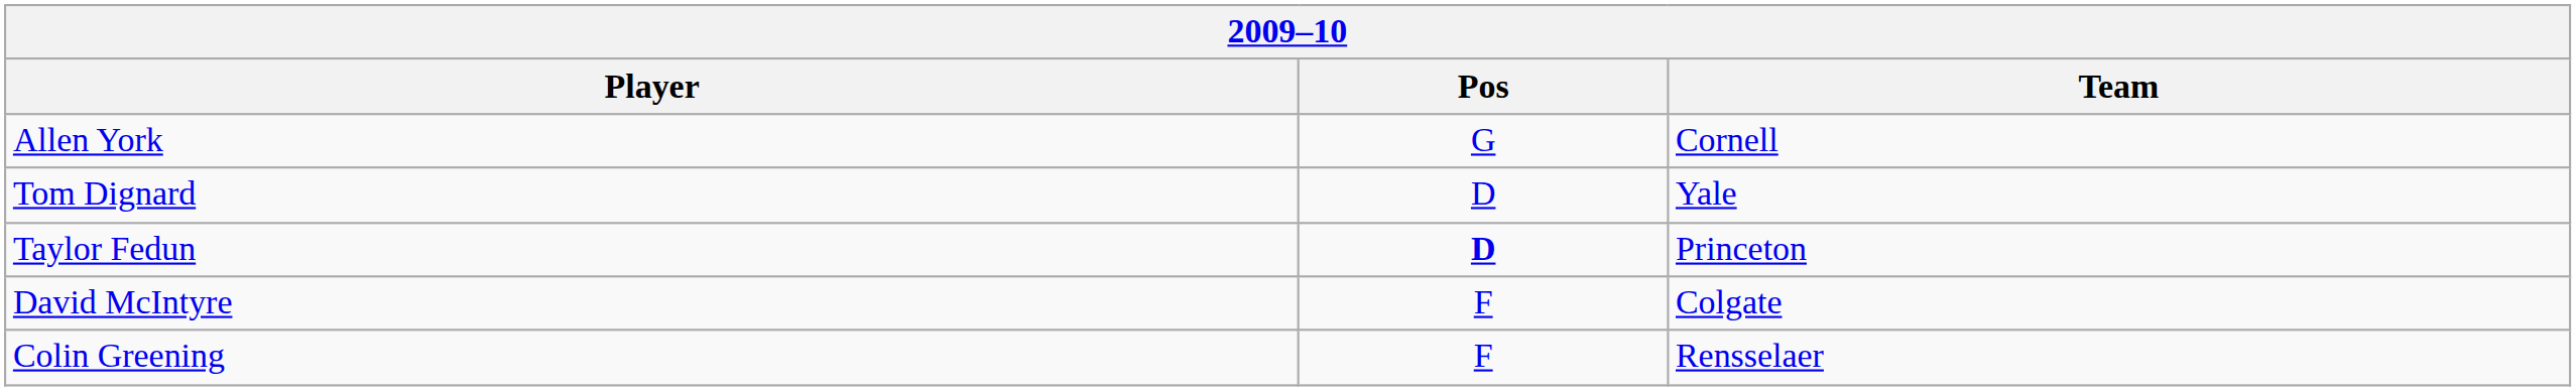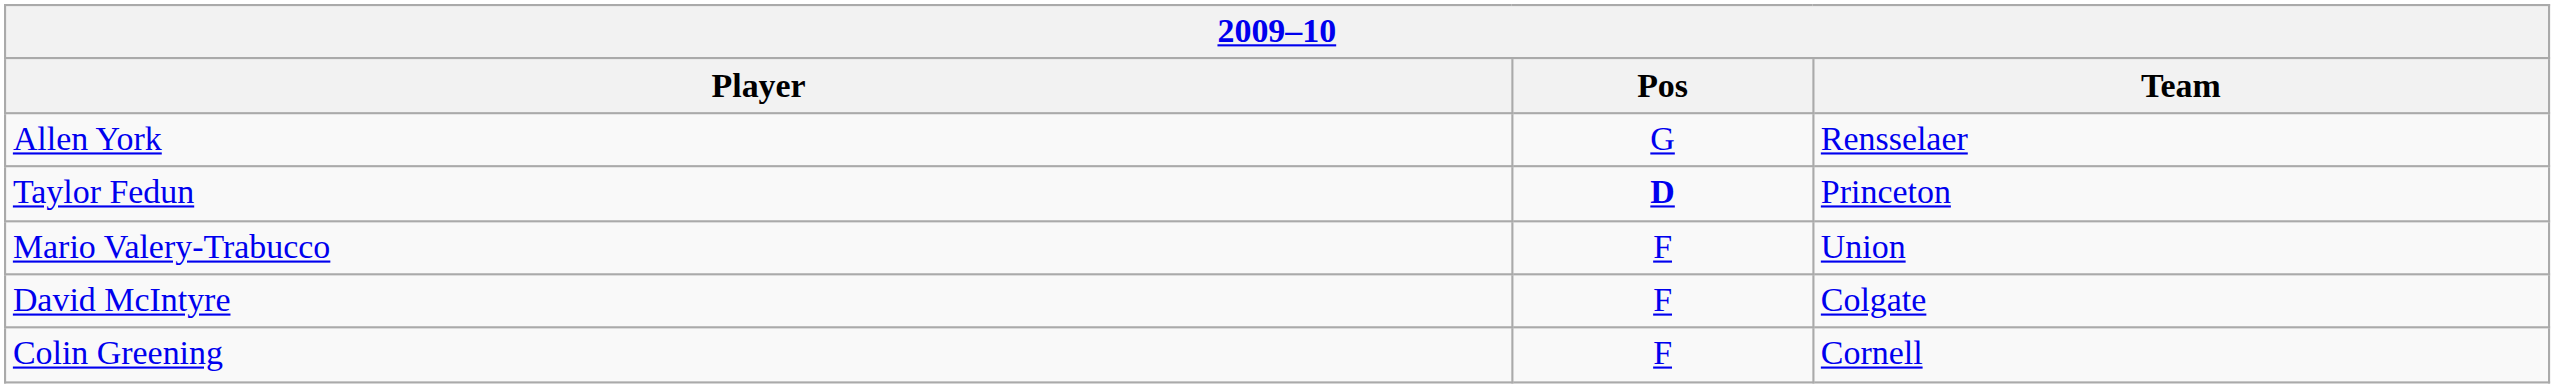Allen York | Team: Cornell -> Rensselaer
- row: Tom Dignard | D | Yale
+ row: Mario Valery-Trabucco | F | Union
Colin Greening | Team: Rensselaer -> Cornell
